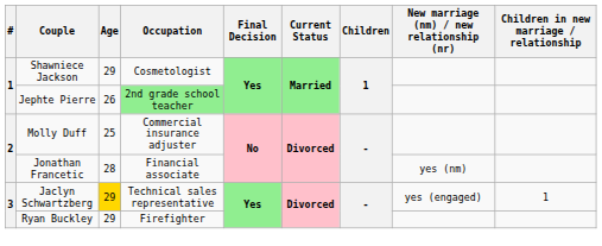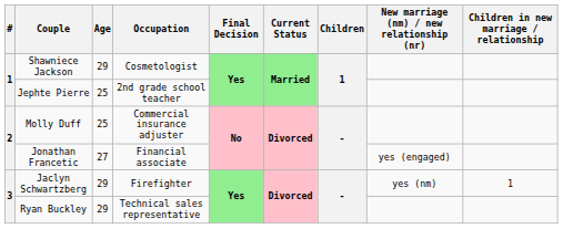Jephte Pierre | Age: 26 -> 25
Jephte Pierre | Occupation: lightgreen background -> no background
Jonathan Francetic | Age: 28 -> 27
Jonathan Francetic | New marriage (nm) / new relationship (nr): yes (nm) -> yes (engaged)
Jaclyn Schwartzberg | Age: gold background -> no background
Jaclyn Schwartzberg | Occupation: Technical sales representative -> Firefighter
Jaclyn Schwartzberg | New marriage (nm) / new relationship (nr): yes (engaged) -> yes (nm)
Ryan Buckley | Occupation: Firefighter -> Technical sales representative
